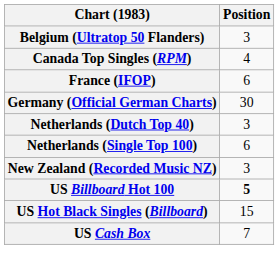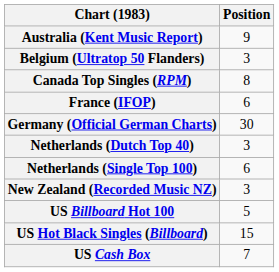+ row: Australia (Kent Music Report) | 9
Canada Top Singles (RPM) | Position: 4 -> 8
US Billboard Hot 100 | Position: bold -> normal
